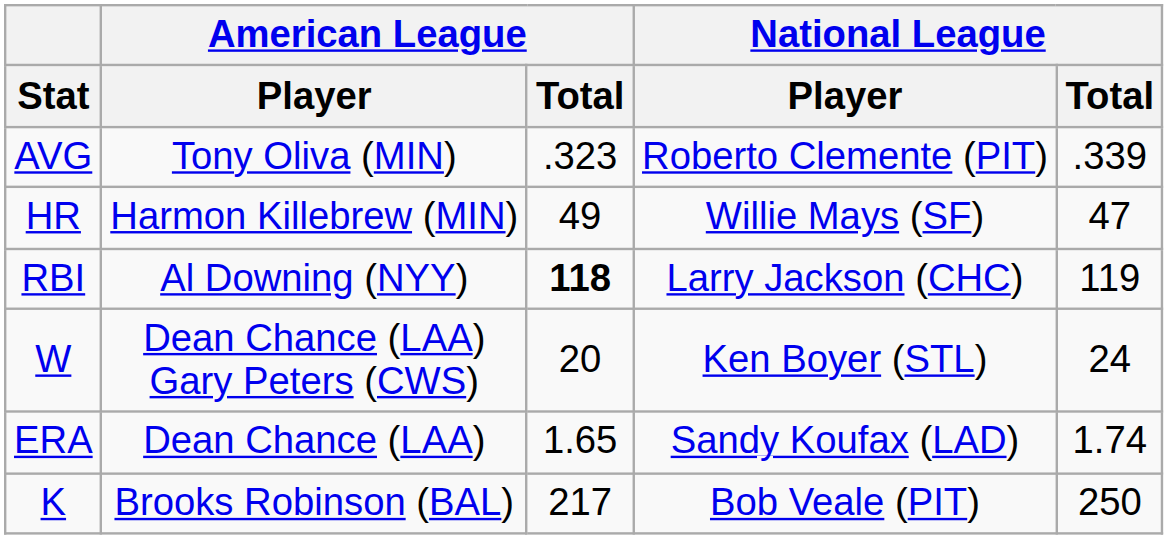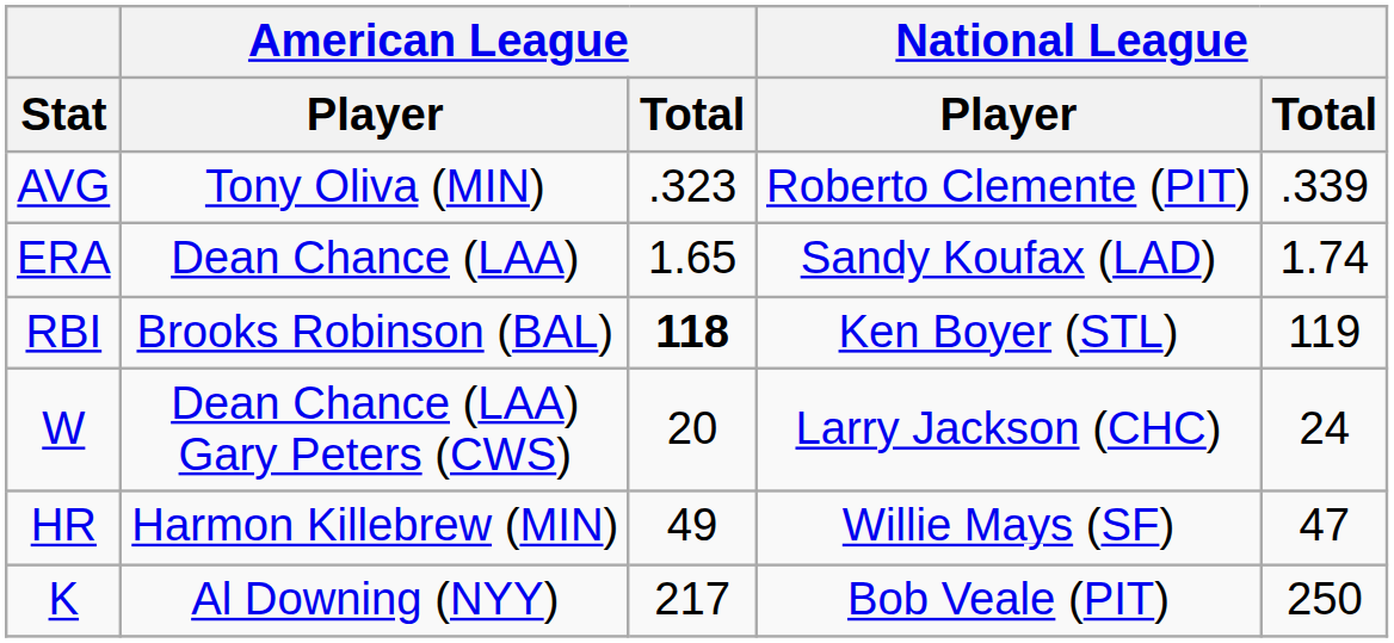rows swapped: HR <-> ERA
RBI | American League / Player: Al Downing (NYY) -> Brooks Robinson (BAL)
RBI | National League / Player: Larry Jackson (CHC) -> Ken Boyer (STL)
W | National League / Player: Ken Boyer (STL) -> Larry Jackson (CHC)
K | American League / Player: Brooks Robinson (BAL) -> Al Downing (NYY)
